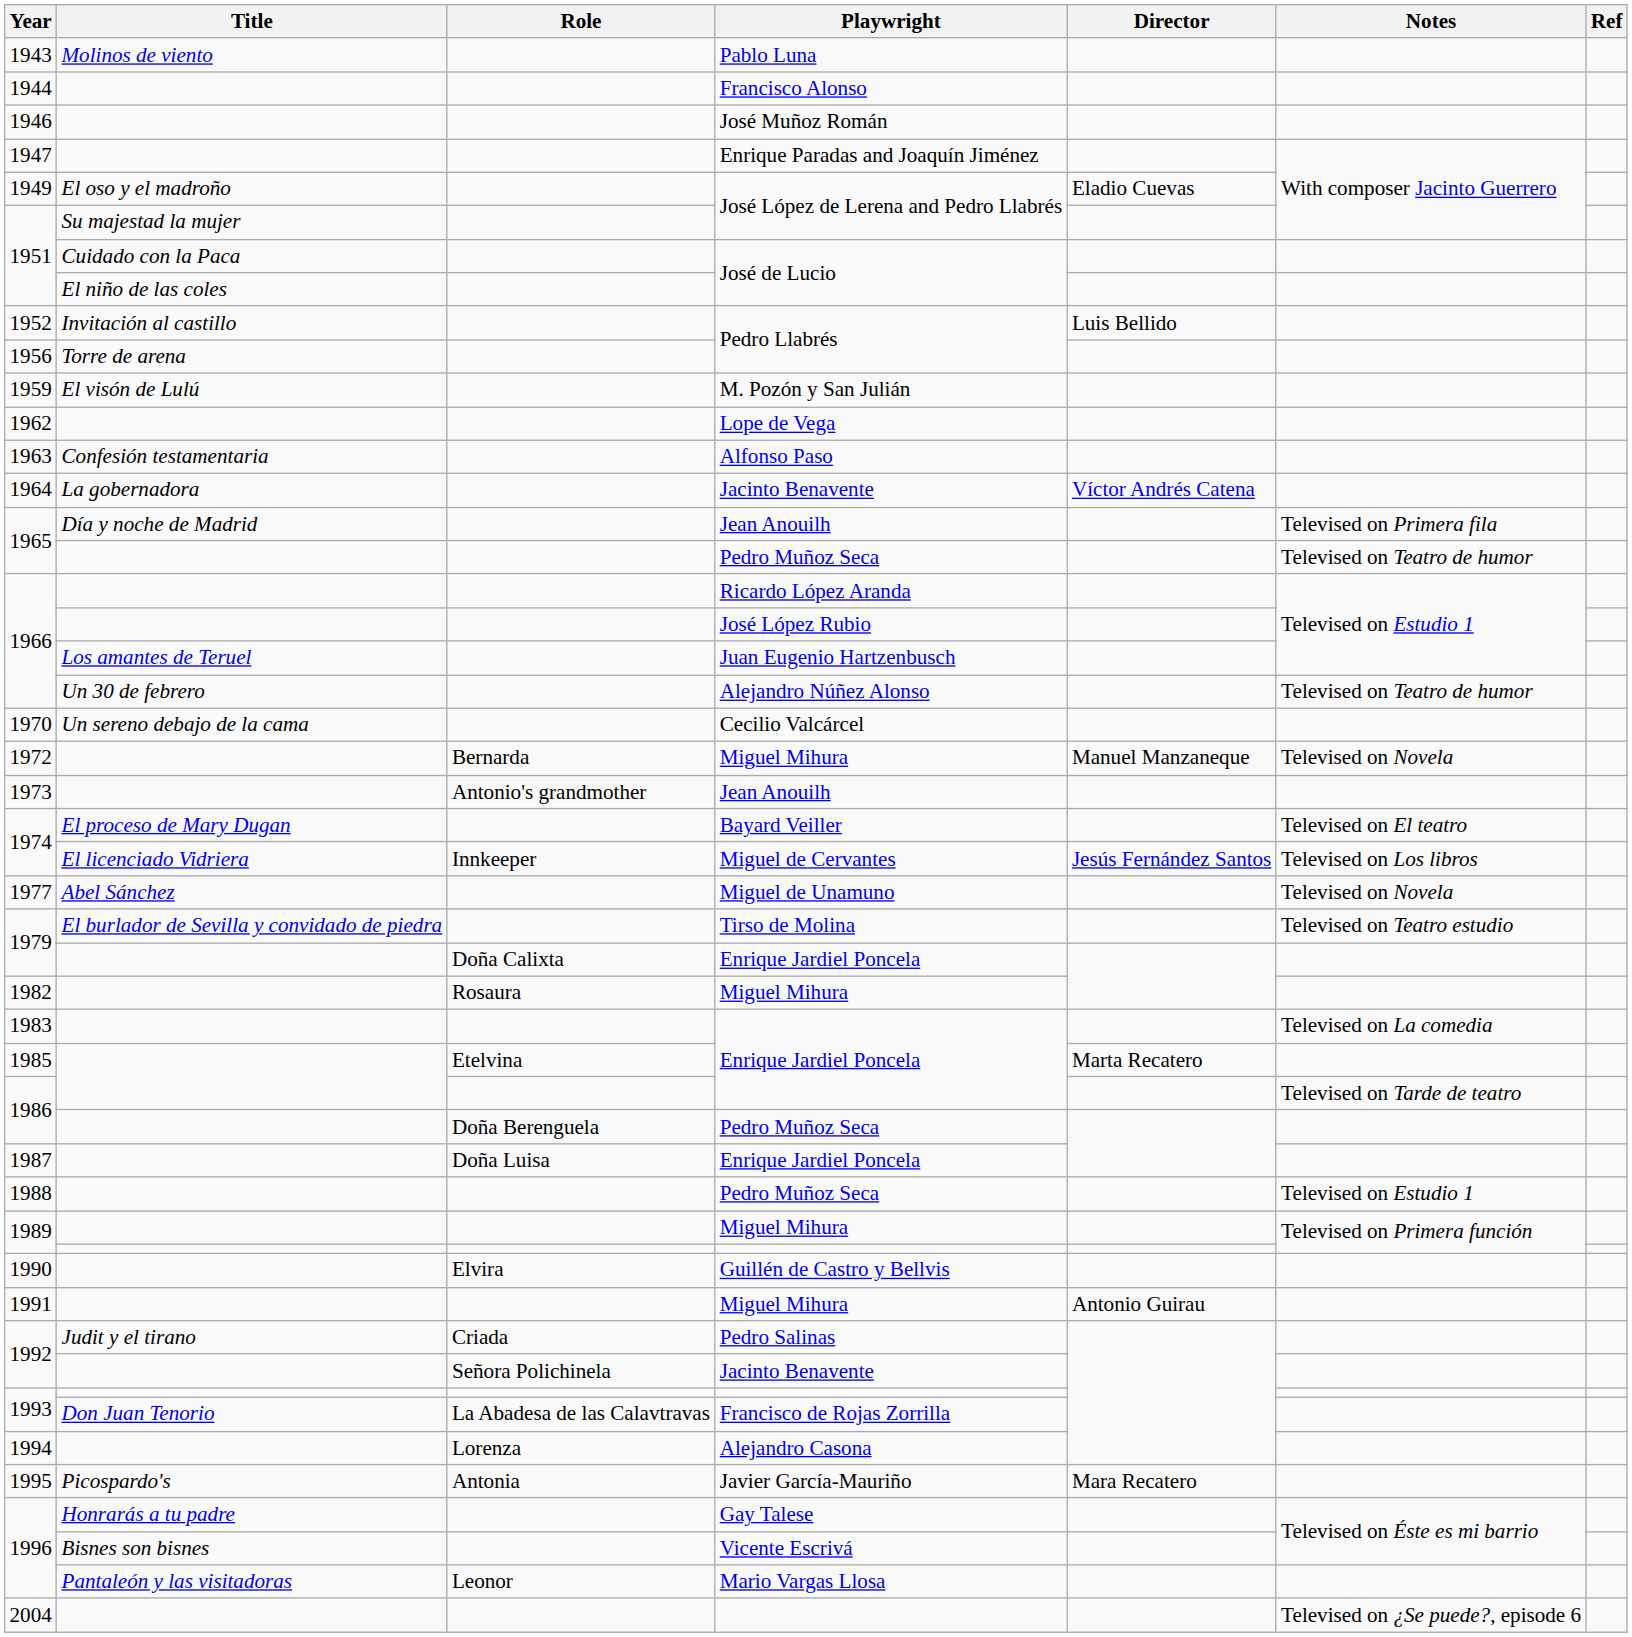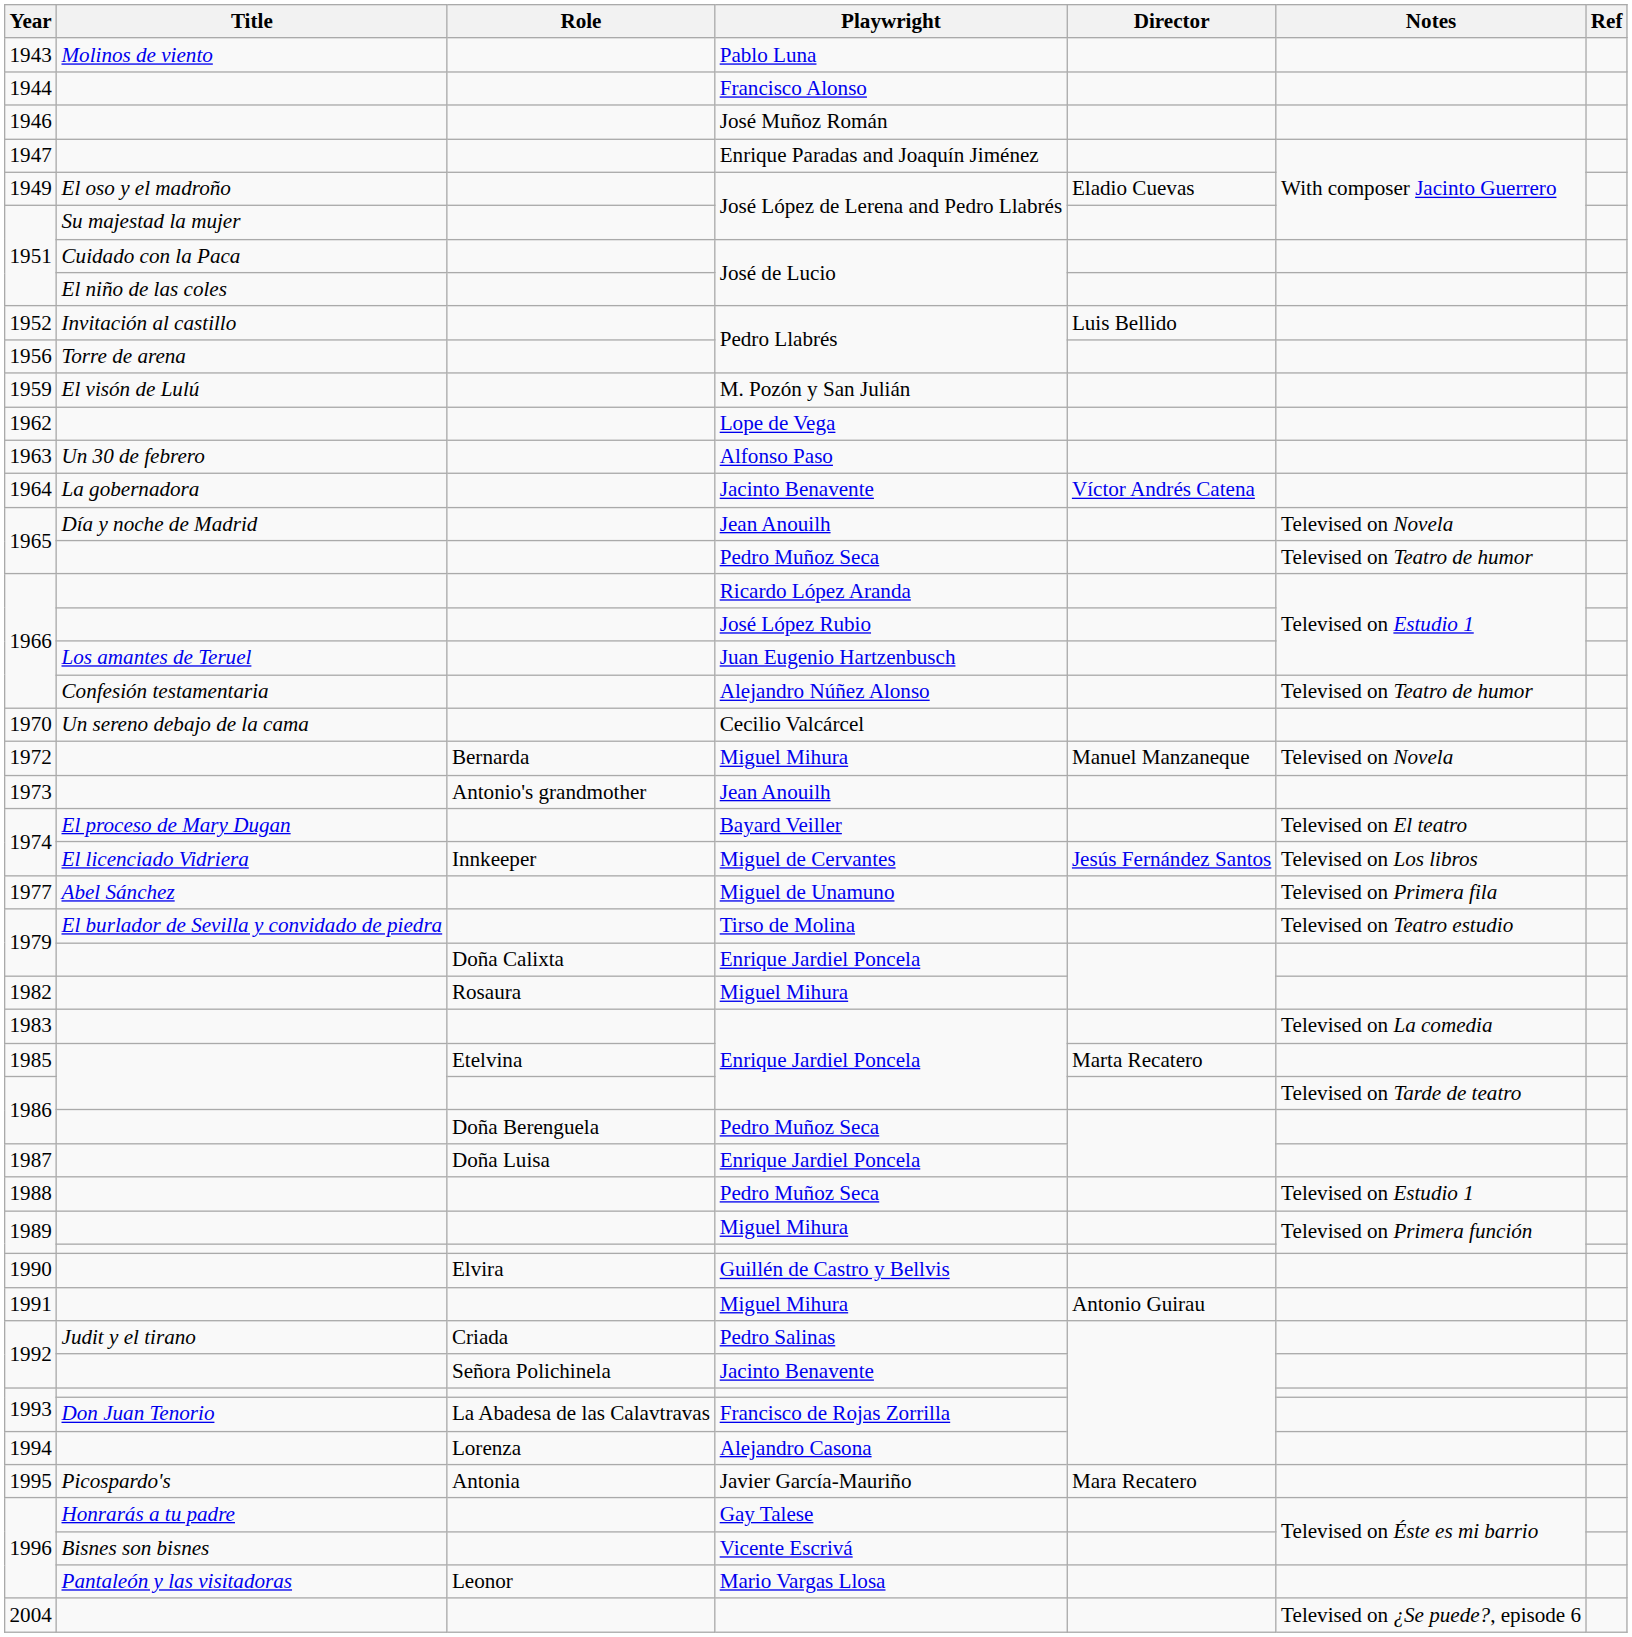1963 | Title: Confesión testamentaria -> Un 30 de febrero
1965 / Jean Anouilh | Notes: Televised on Primera fila -> Televised on Novela
1966 / Alejandro Núñez Alonso | Title: Un 30 de febrero -> Confesión testamentaria
1977 | Notes: Televised on Novela -> Televised on Primera fila
